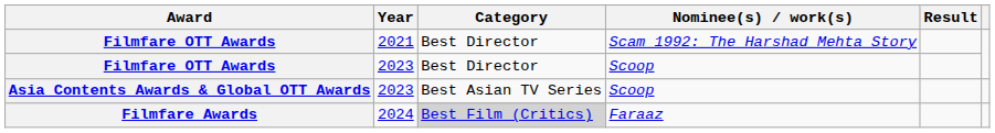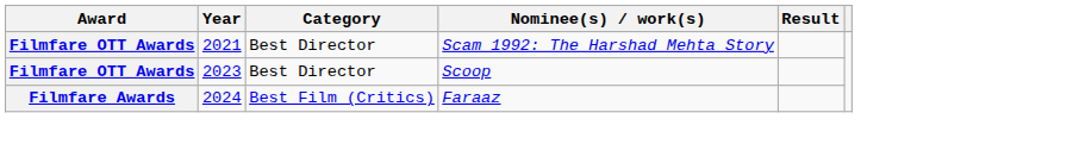- row: Asia Contents Awards & Global OTT Awards | 2023 | Best Asian TV Series | Scoop
Filmfare Awards | Category: lightgrey background -> no background
